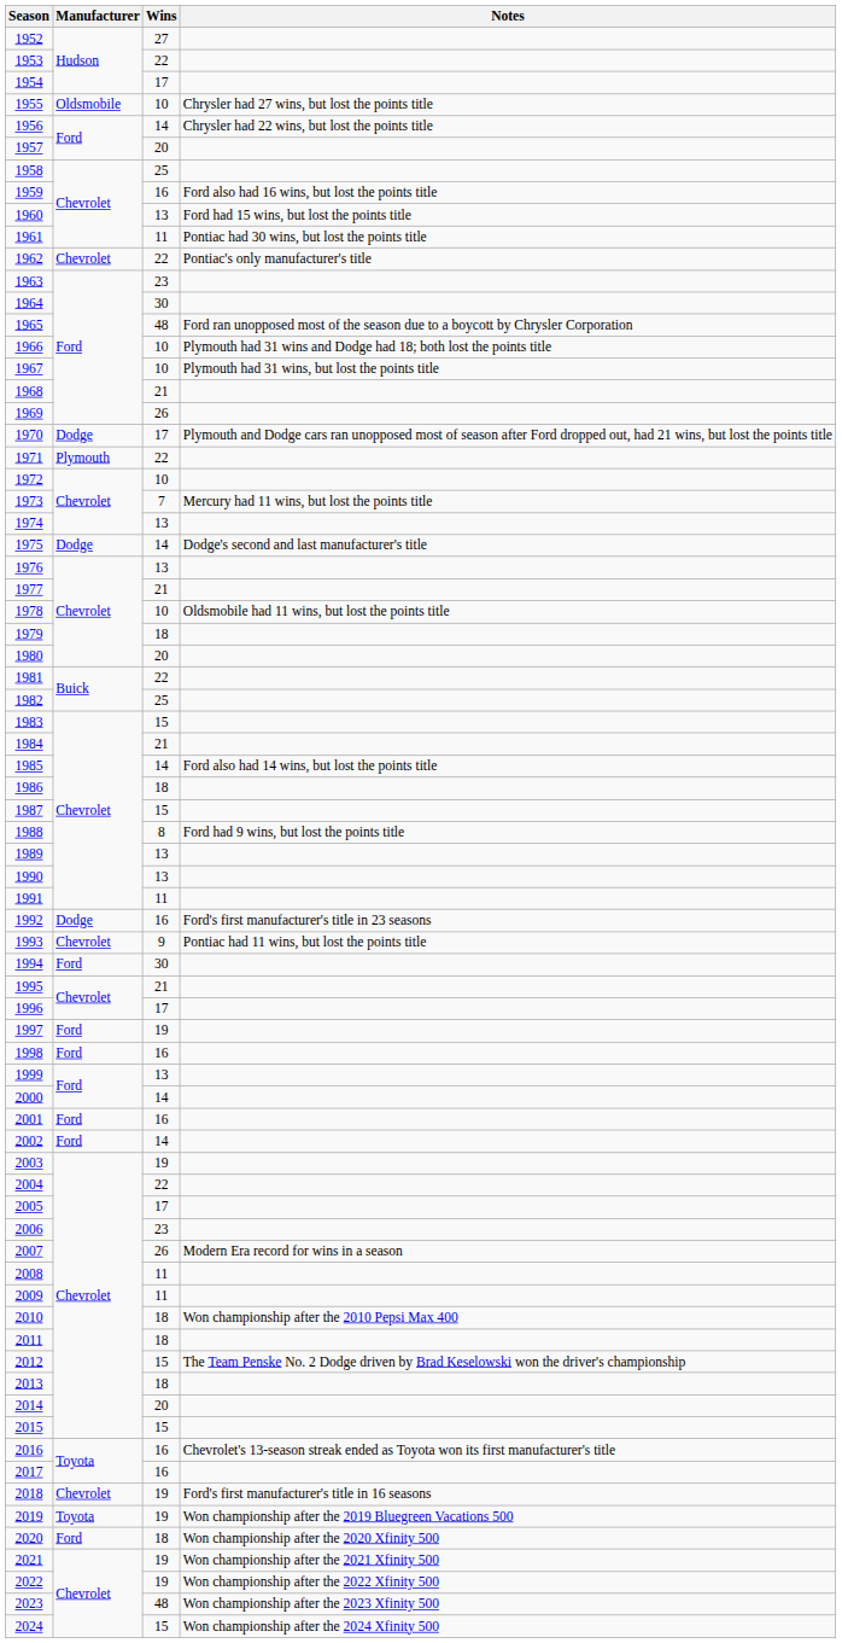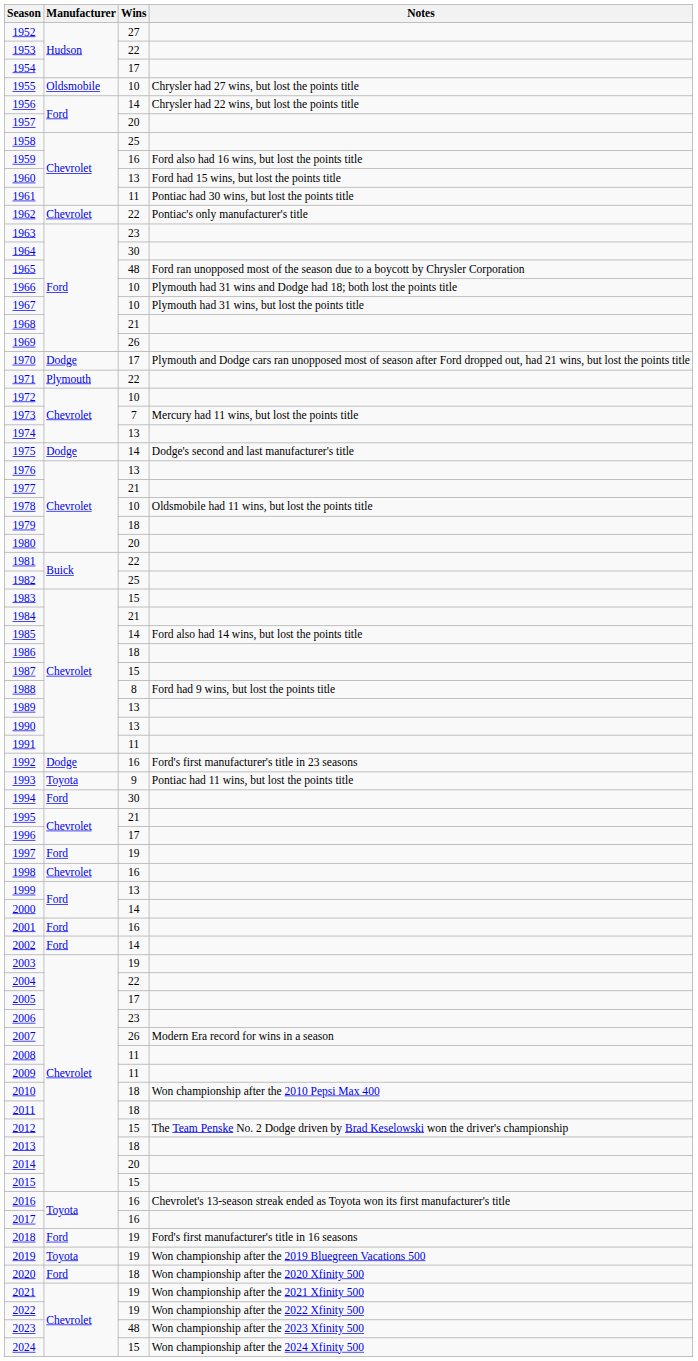1993 | Manufacturer: Chevrolet -> Toyota
1998 | Manufacturer: Ford -> Chevrolet
2018 | Manufacturer: Chevrolet -> Ford
